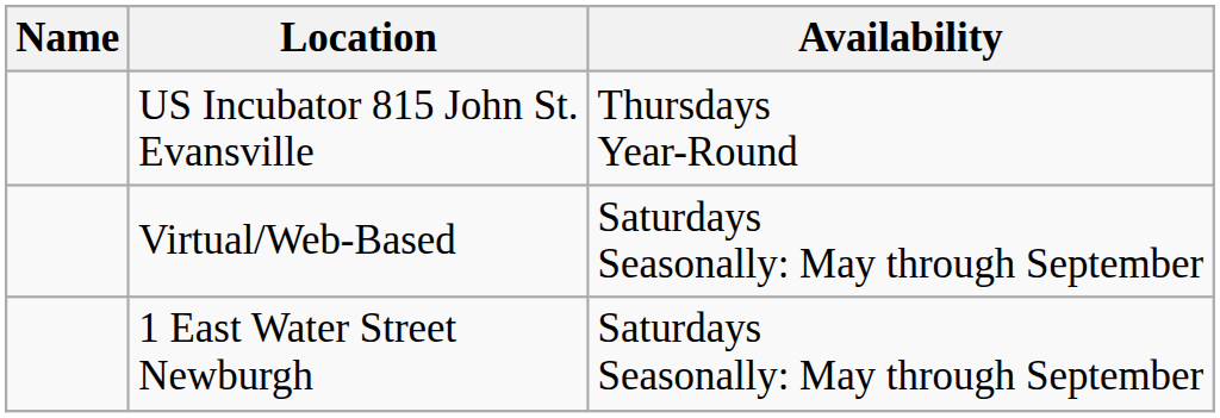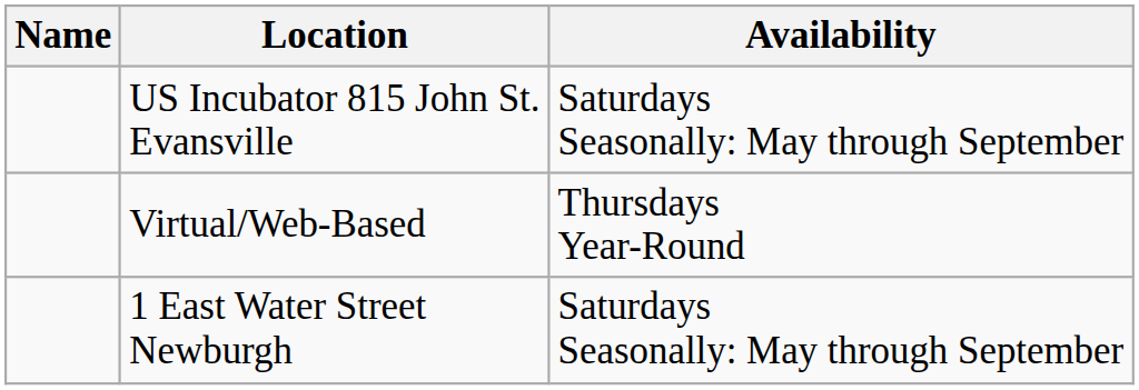US Incubator 815 John St. Evansville | Availability: Thursdays Year-Round -> Saturdays Seasonally: May through September
Virtual/Web-Based | Availability: Saturdays Seasonally: May through September -> Thursdays Year-Round
